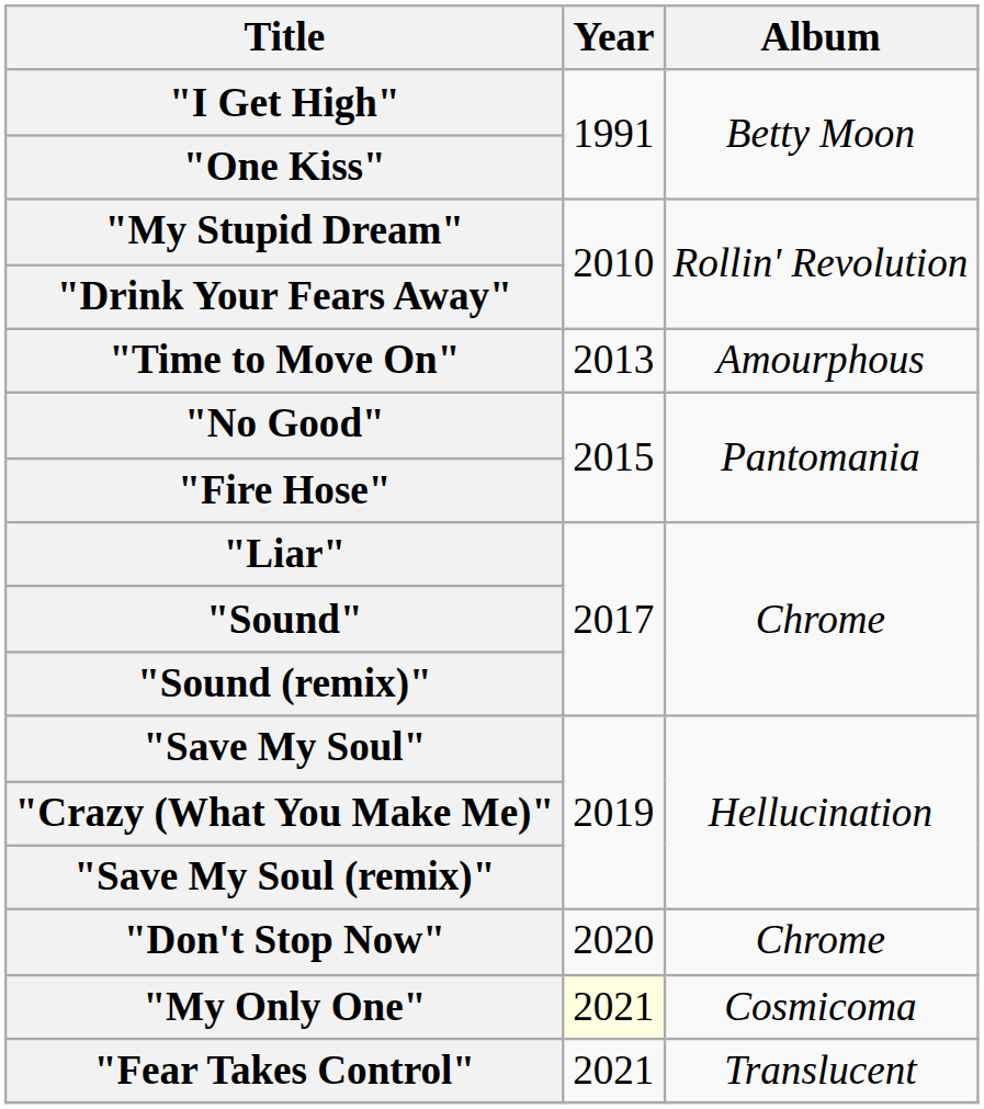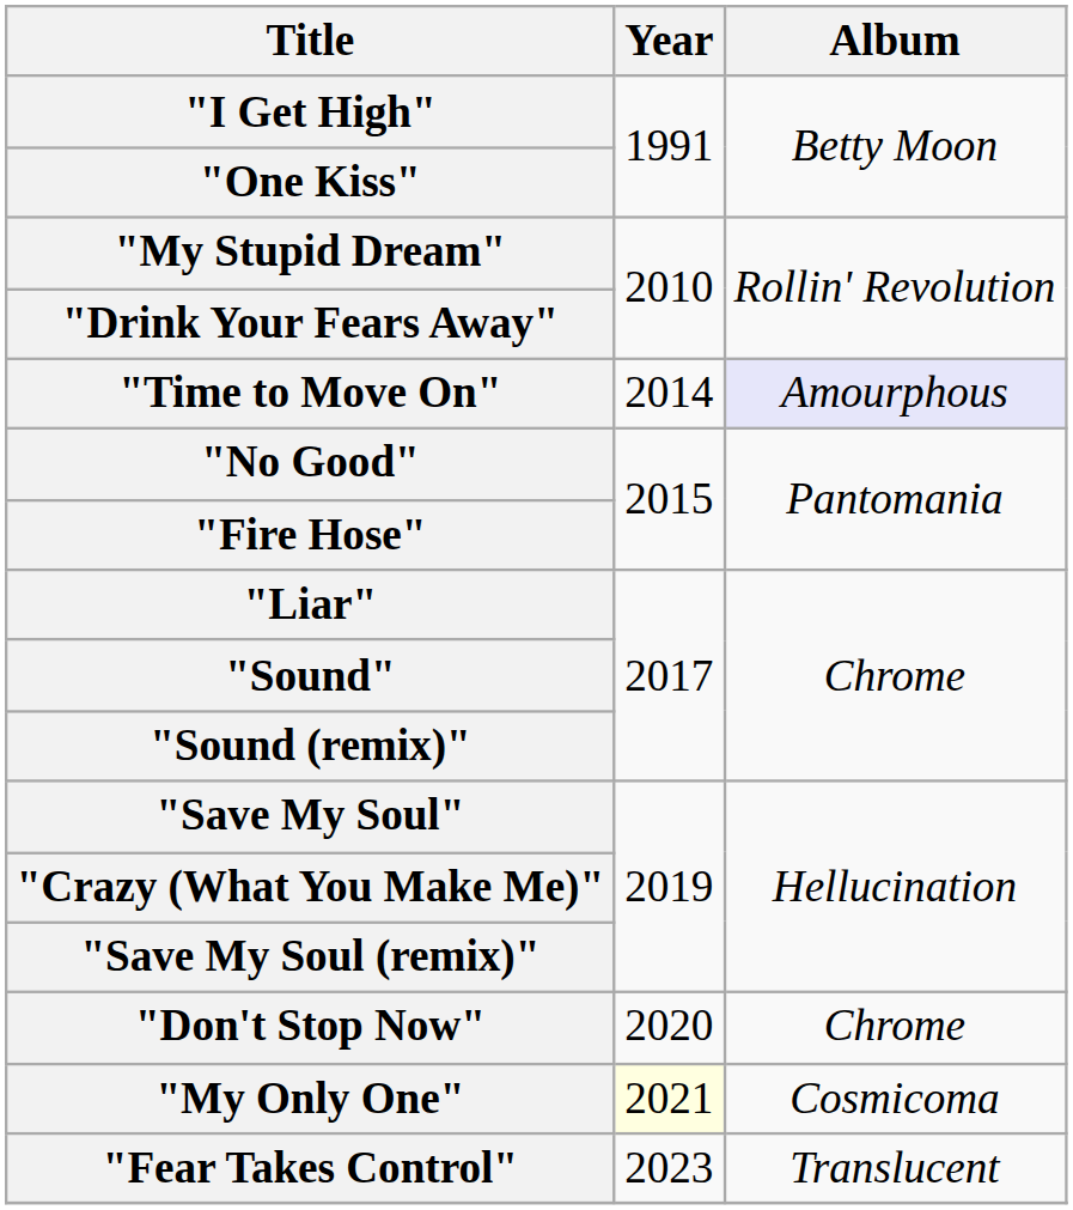"Time to Move On" | Year: 2013 -> 2014
"Time to Move On" | Album: no background -> lavender background
"Fear Takes Control" | Year: 2021 -> 2023
